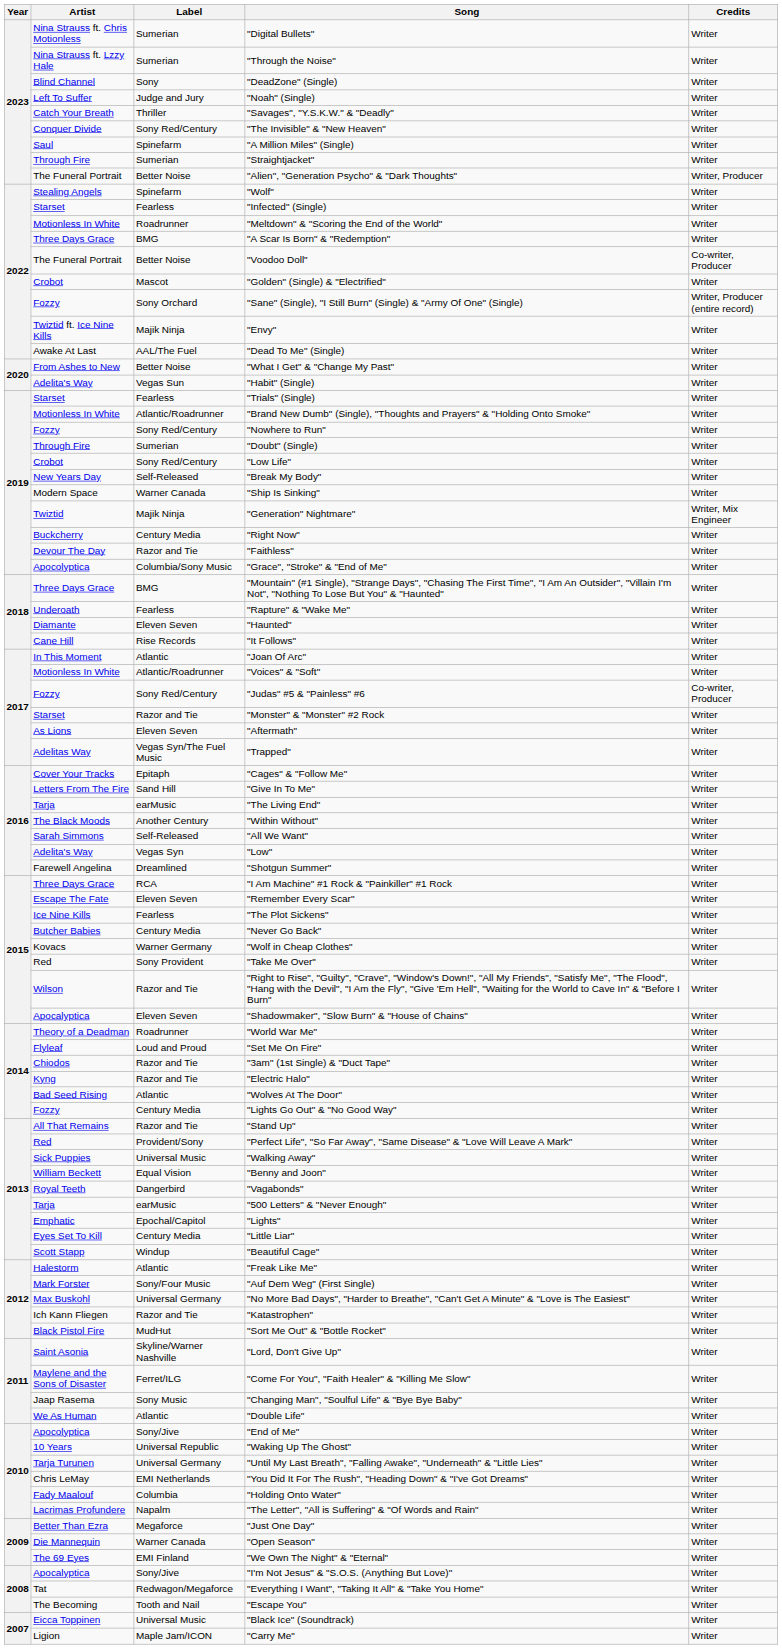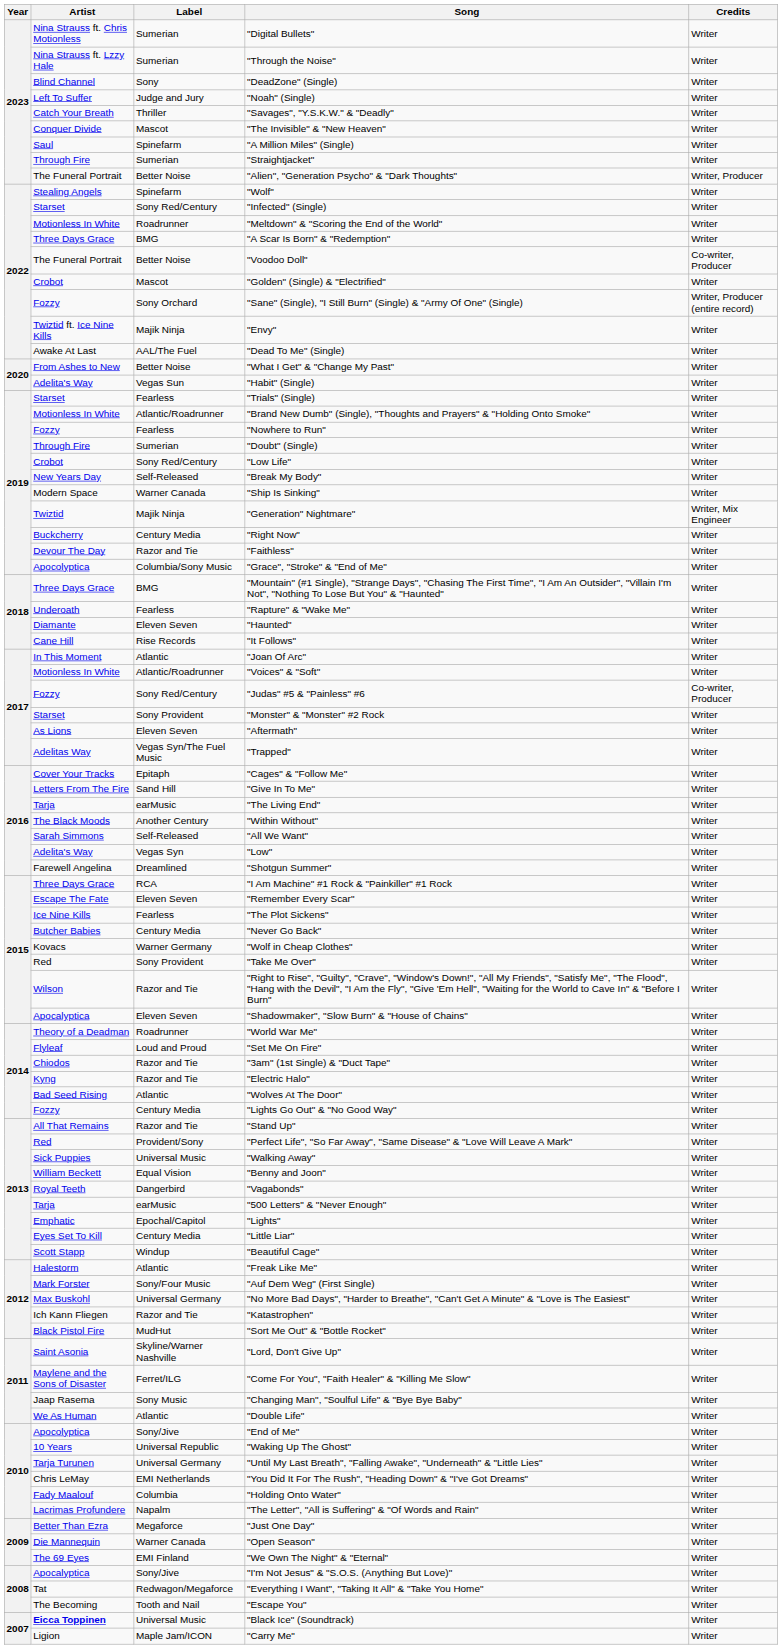"The Invisible" & "New Heaven" | Label: Sony Red/Century -> Mascot
"Infected" (Single) | Label: Fearless -> Sony Red/Century
"Nowhere to Run" | Label: Sony Red/Century -> Fearless
"Monster" & "Monster" #2 Rock | Label: Razor and Tie -> Sony Provident
"Black Ice" (Soundtrack) | Artist: normal -> bold
